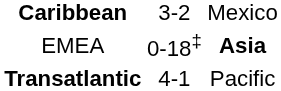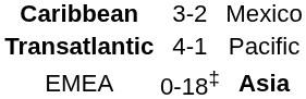rows swapped: Transatlantic <-> EMEA
